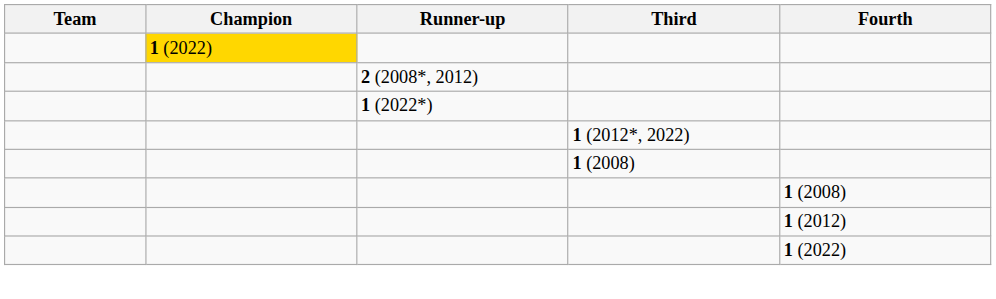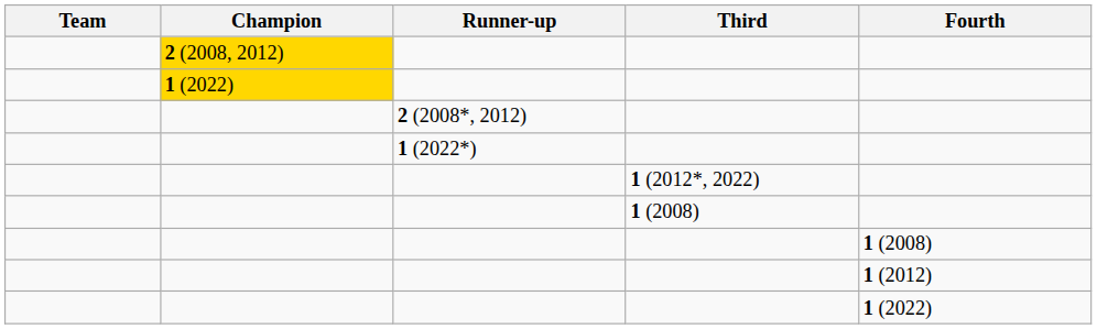+ row: 2 (2008, 2012)
